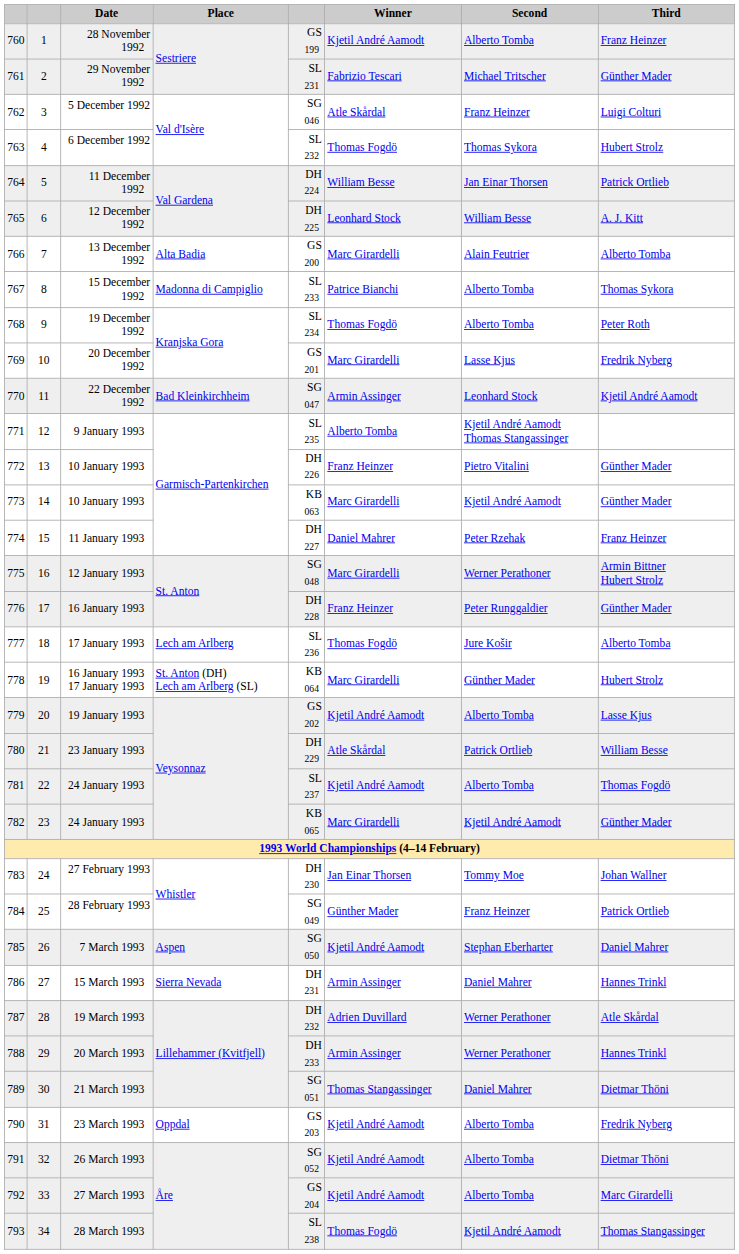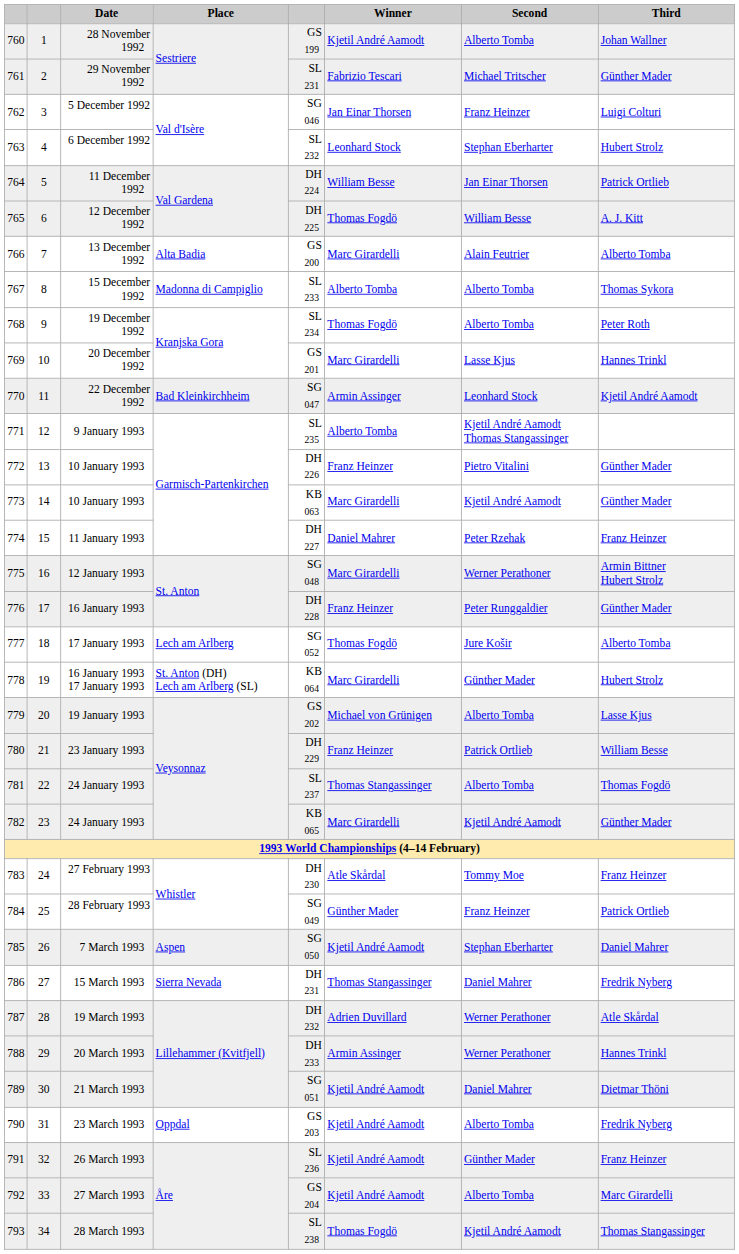28 November 1992 | Third: Franz Heinzer -> Johan Wallner
5 December 1992 | Winner: Atle Skårdal -> Jan Einar Thorsen
6 December 1992 | Winner: Thomas Fogdö -> Leonhard Stock
6 December 1992 | Second: Thomas Sykora -> Stephan Eberharter
12 December 1992 | Winner: Leonhard Stock -> Thomas Fogdö
15 December 1992 | Winner: Patrice Bianchi -> Alberto Tomba
20 December 1992 | Third: Fredrik Nyberg -> Hannes Trinkl
17 January 1993 | column 5: SL 236 -> SG 052
19 January 1993 | Winner: Kjetil André Aamodt -> Michael von Grünigen
23 January 1993 | Winner: Atle Skårdal -> Franz Heinzer
781 / 24 January 1993 | Winner: Kjetil André Aamodt -> Thomas Stangassinger
27 February 1993 | Winner: Jan Einar Thorsen -> Atle Skårdal
27 February 1993 | Third: Johan Wallner -> Franz Heinzer
15 March 1993 | Winner: Armin Assinger -> Thomas Stangassinger
15 March 1993 | Third: Hannes Trinkl -> Fredrik Nyberg
21 March 1993 | Winner: Thomas Stangassinger -> Kjetil André Aamodt
26 March 1993 | column 5: SG 052 -> SL 236
26 March 1993 | Second: Alberto Tomba -> Günther Mader
26 March 1993 | Third: Dietmar Thöni -> Franz Heinzer
